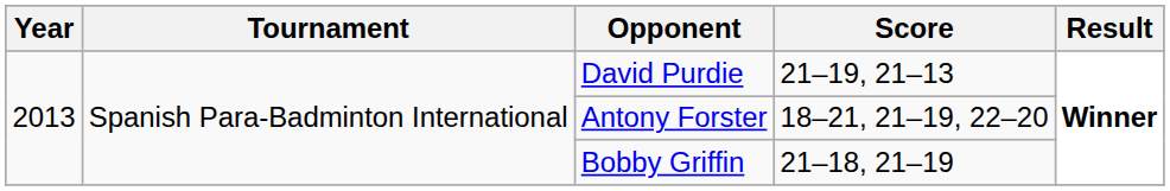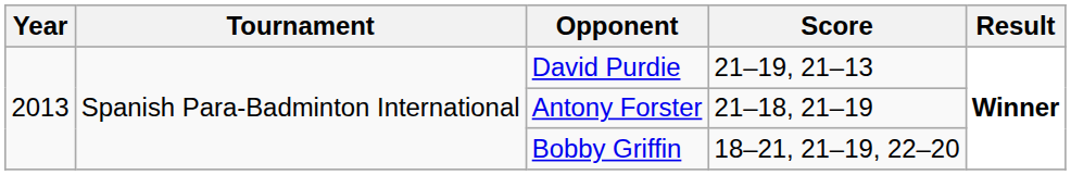Antony Forster | Score: 18–21, 21–19, 22–20 -> 21–18, 21–19
Bobby Griffin | Score: 21–18, 21–19 -> 18–21, 21–19, 22–20
